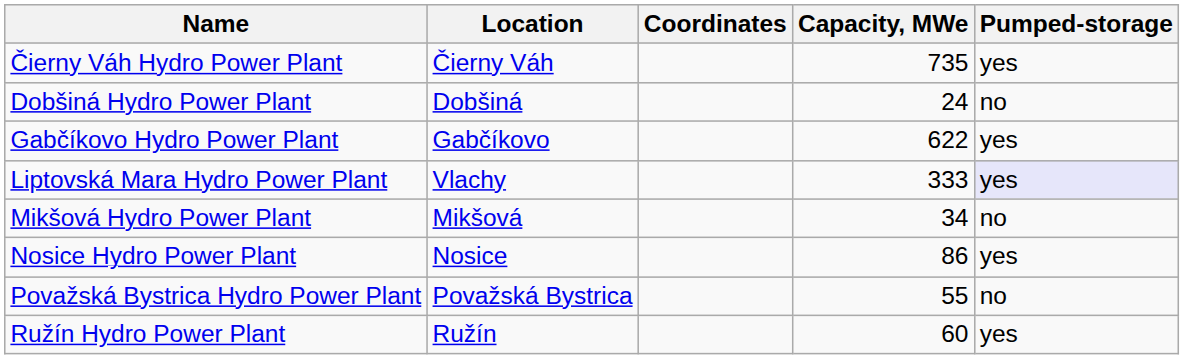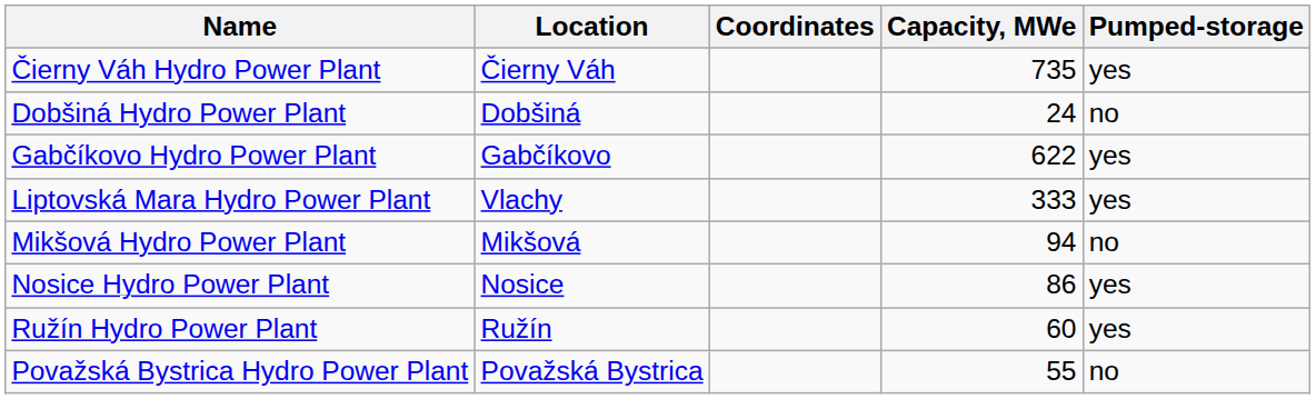Liptovská Mara Hydro Power Plant | Pumped-storage: lavender background -> no background
Mikšová Hydro Power Plant | Capacity, MWe: 34 -> 94
rows swapped: Považská Bystrica Hydro Power Plant <-> Ružín Hydro Power Plant
